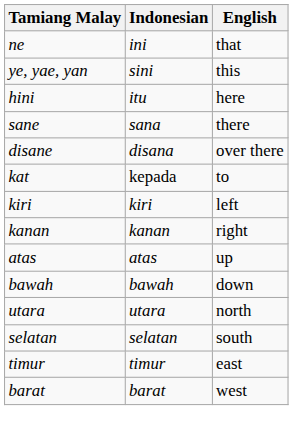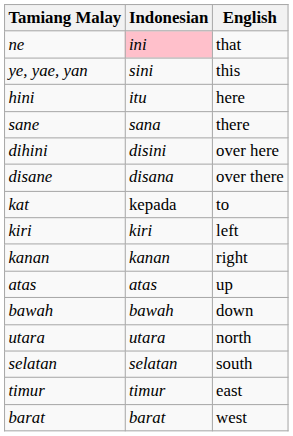ne | Indonesian: no background -> pink background
+ row: dihini | disini | over here
